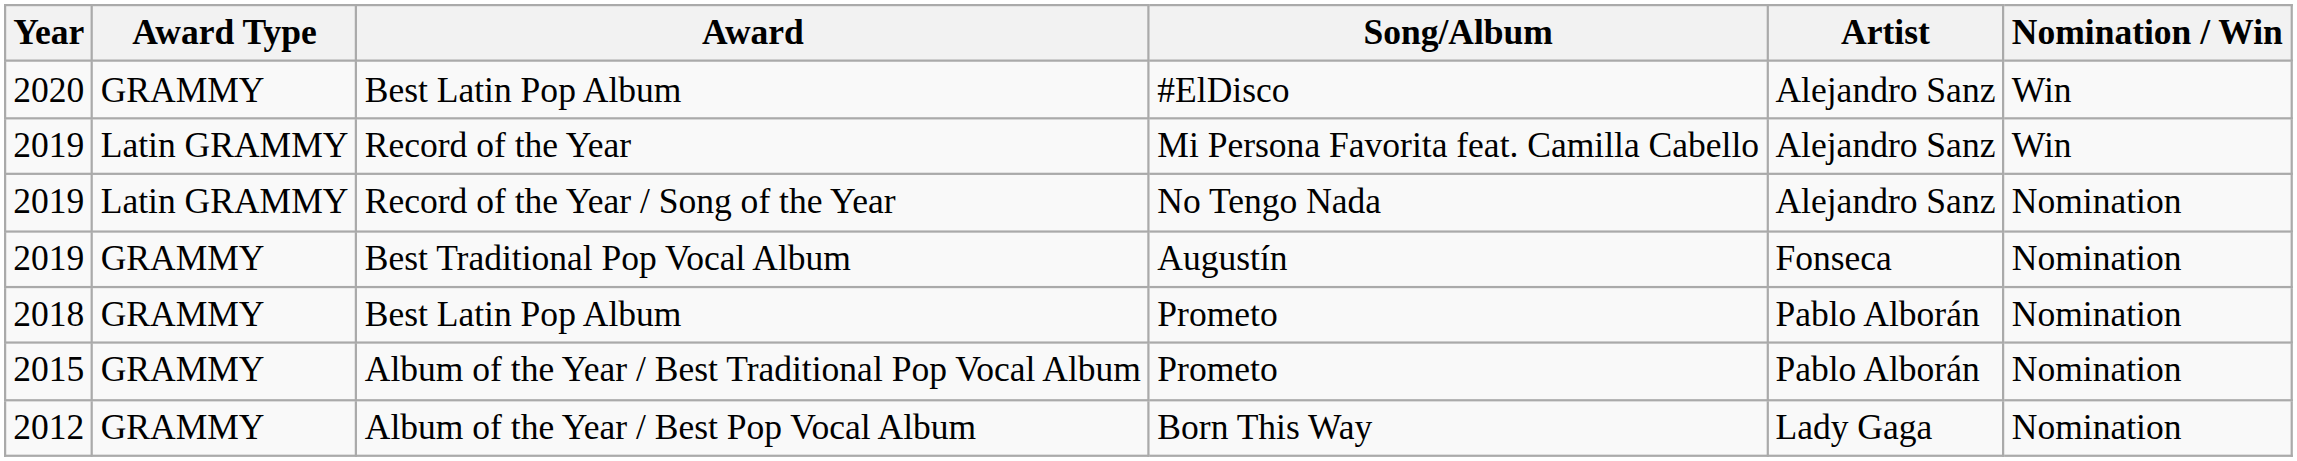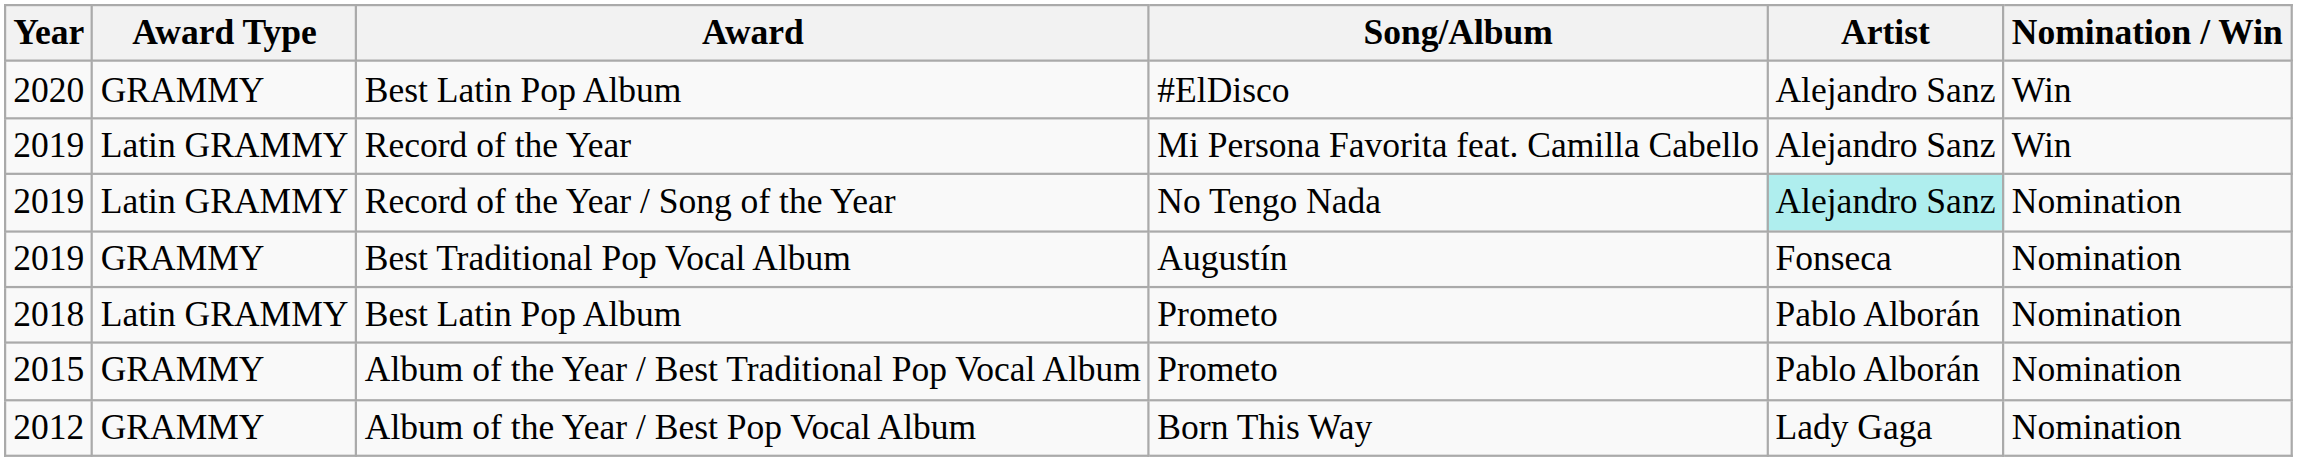Record of the Year / Song of the Year | Artist: no background -> paleturquoise background
Best Latin Pop Album / Prometo | Award Type: GRAMMY -> Latin GRAMMY
